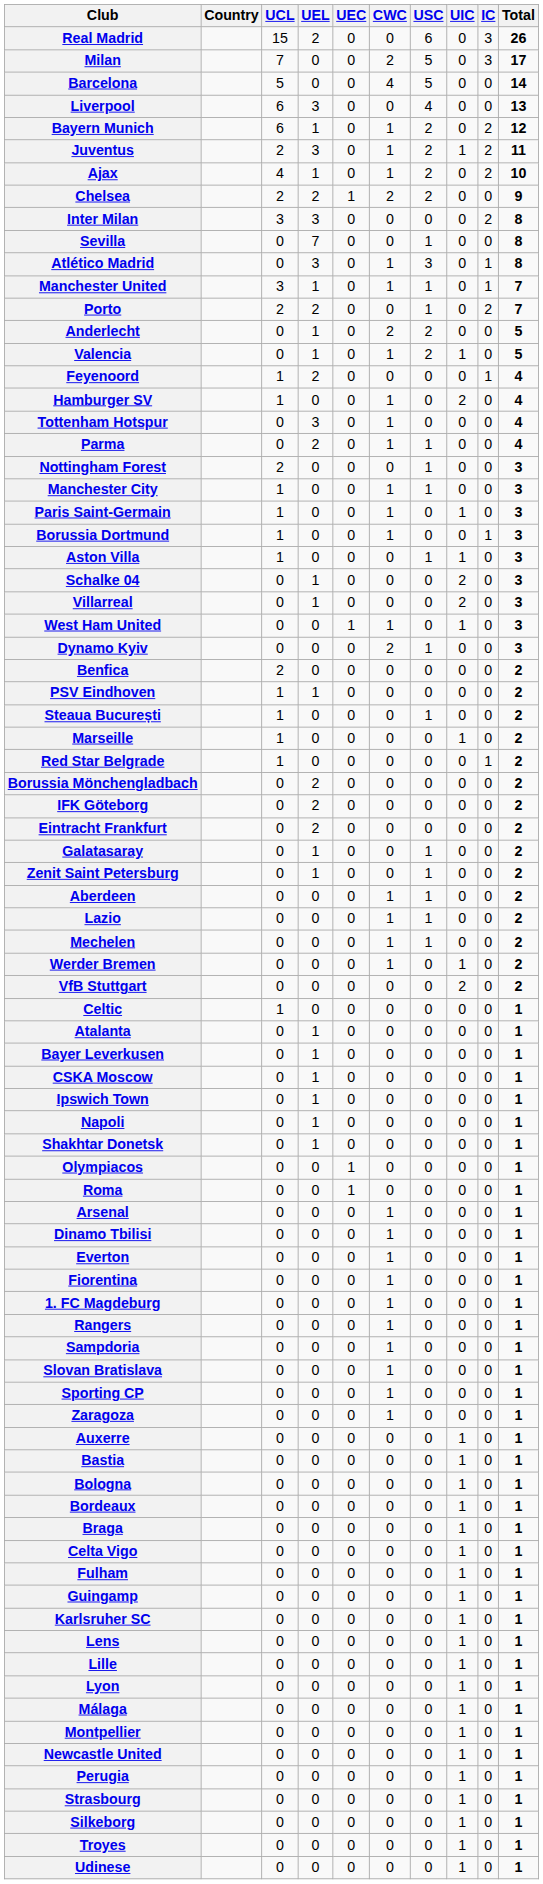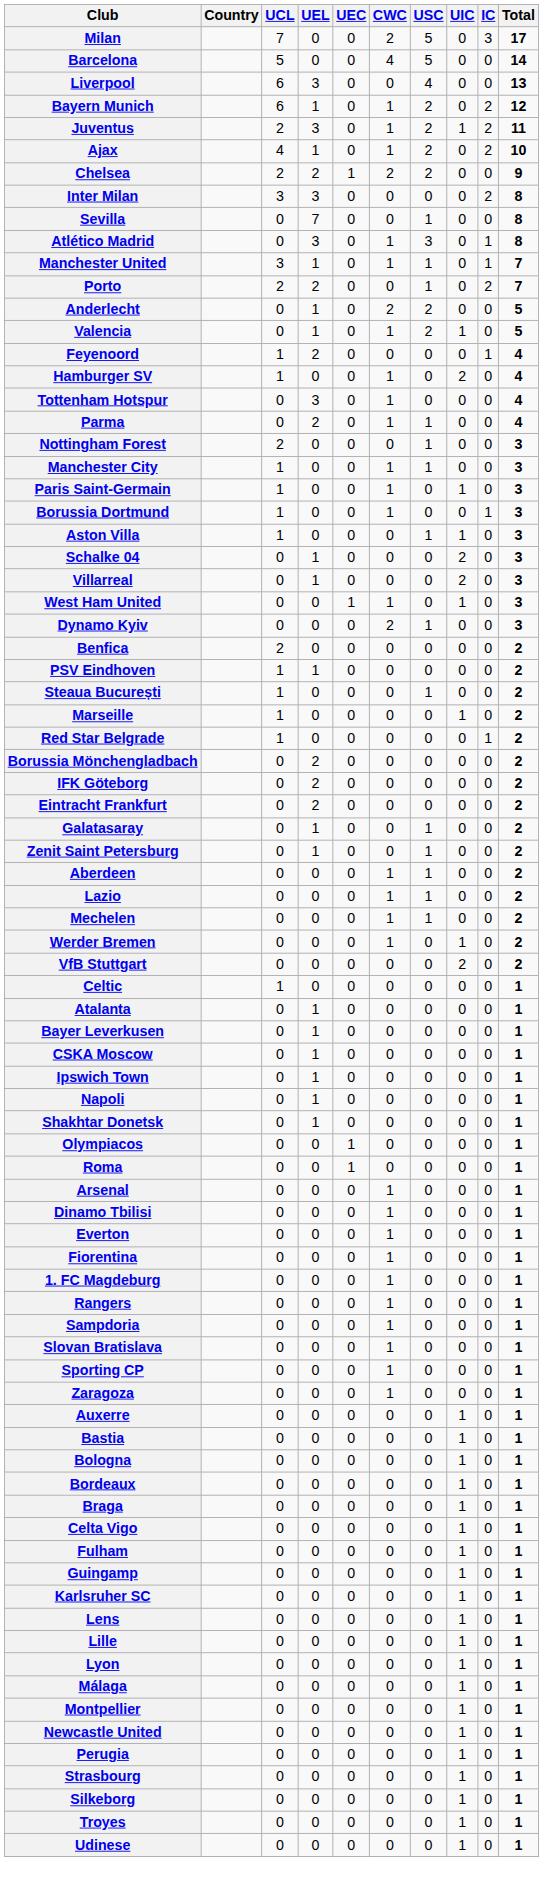- row: Real Madrid | 15 | 2 | 0 | 0 | 6 | 0 | 3 | 26
